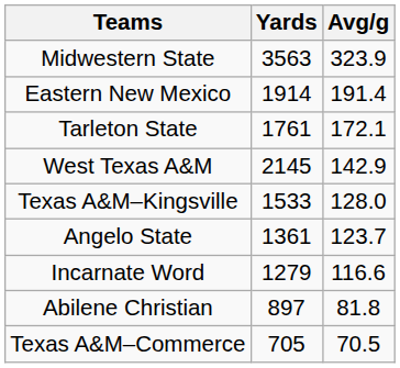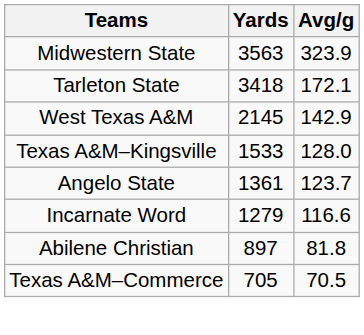- row: Eastern New Mexico | 1914 | 191.4
Tarleton State | Yards: 1761 -> 3418
